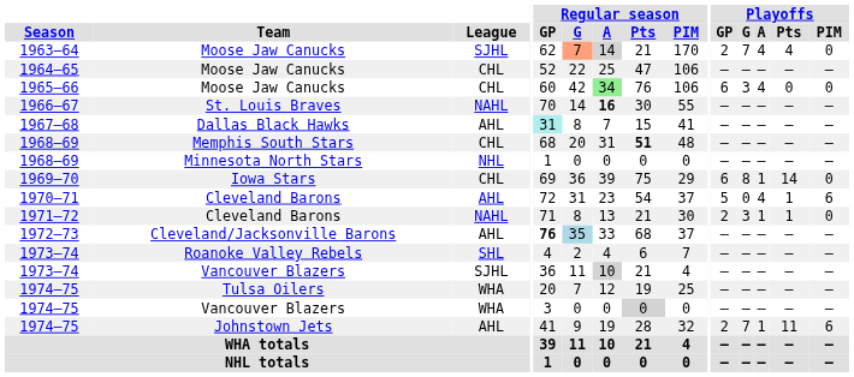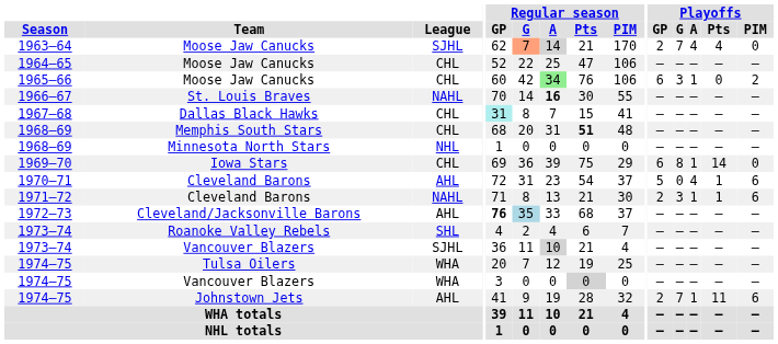1965–66 | Playoffs / A: 4 -> 1
1965–66 | Playoffs / PIM: 0 -> 2
1967–68 | League: AHL -> CHL
1971–72 | Playoffs / PIM: 0 -> 6
